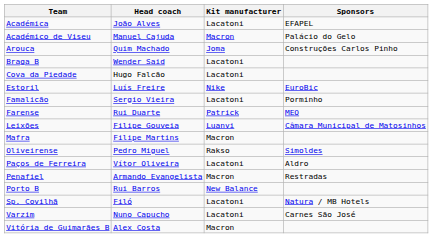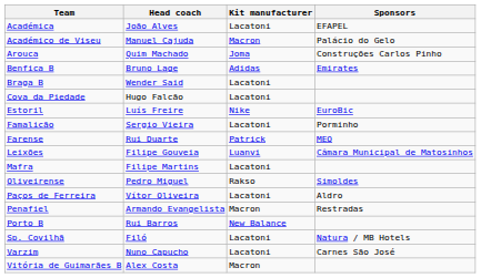+ row: Benfica B | Bruno Lage | Adidas | Emirates
Mafra | Kit manufacturer: Macron -> Lacatoni
